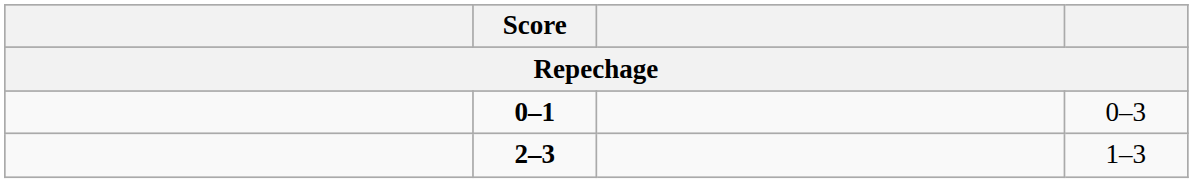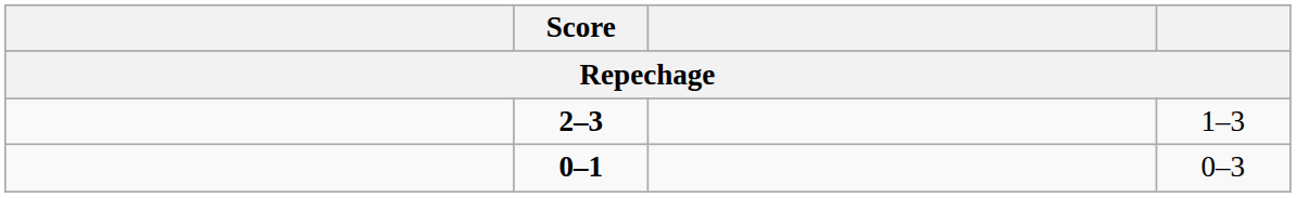rows swapped: 2–3 <-> 0–1
